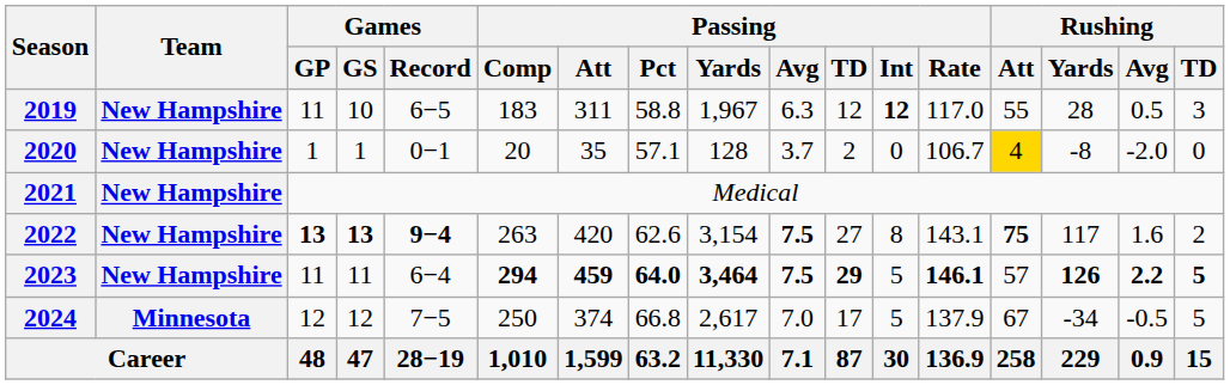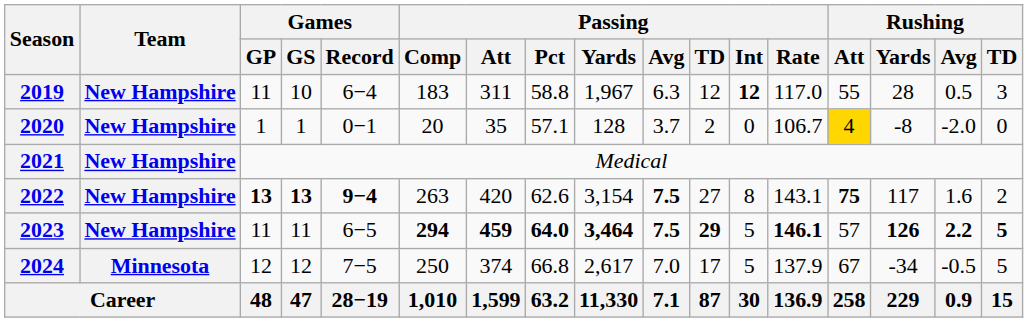2019 | Games / Record: 6−5 -> 6−4
2023 | Games / Record: 6−4 -> 6−5
